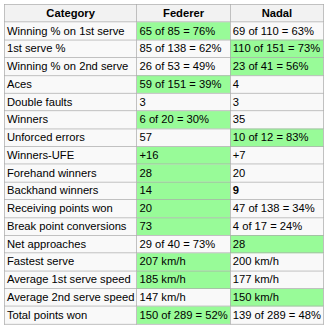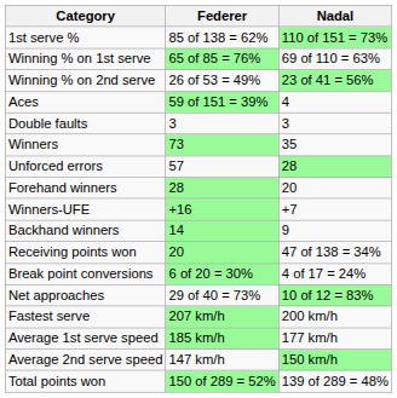rows swapped: 1st serve % <-> Winning % on 1st serve
Winners | Federer: 6 of 20 = 30% -> 73
Unforced errors | Nadal: 10 of 12 = 83% -> 28
rows swapped: Winners-UFE <-> Forehand winners
Backhand winners | Nadal: bold -> normal
Break point conversions | Federer: 73 -> 6 of 20 = 30%
Net approaches | Nadal: 28 -> 10 of 12 = 83%
